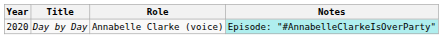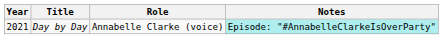Day by Day | Year: 2020 -> 2021
